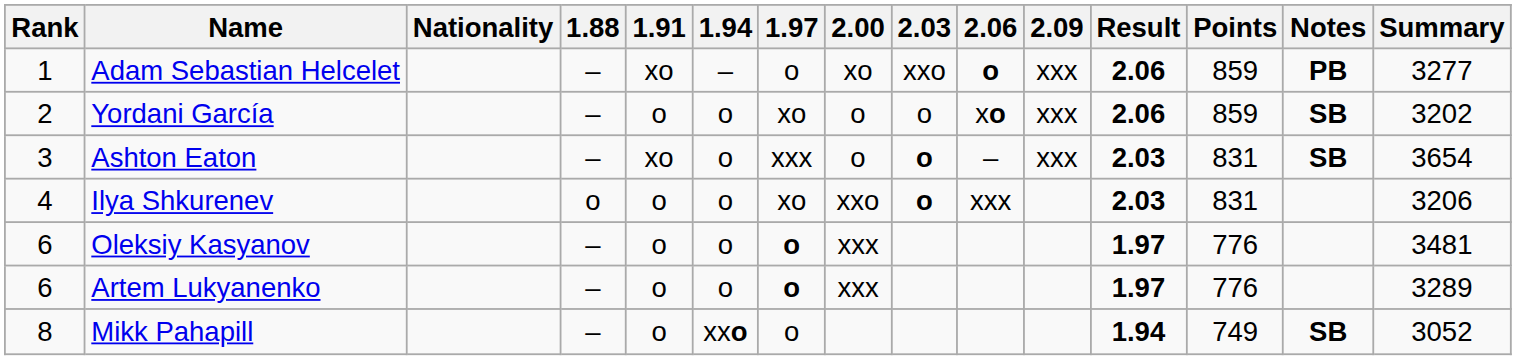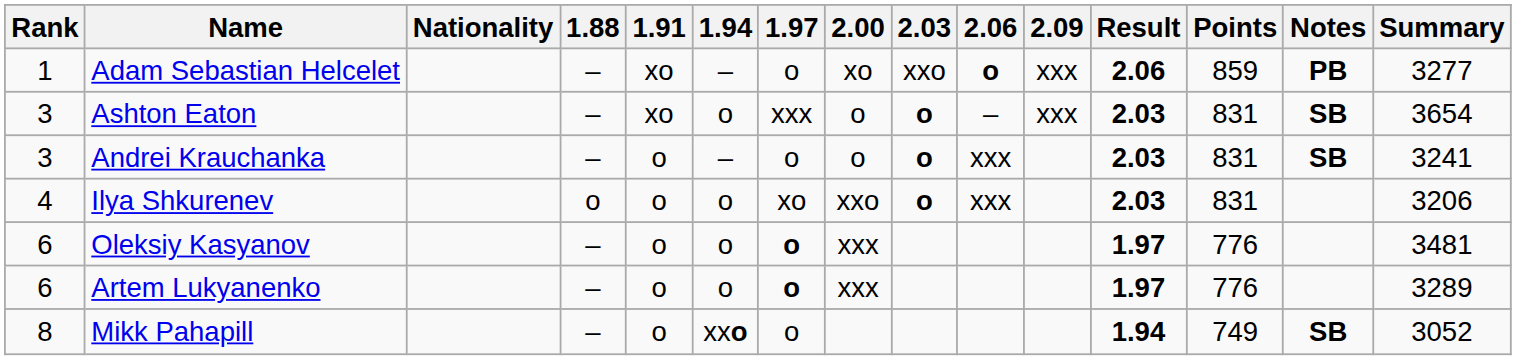- row: 2 | Yordani García | – | o | o | xo | o | o | xo | xxx | 2.06 | 859 | SB | 3202
+ row: 3 | Andrei Krauchanka | – | o | – | o | o | o | xxx | 2.03 | 831 | SB | 3241
